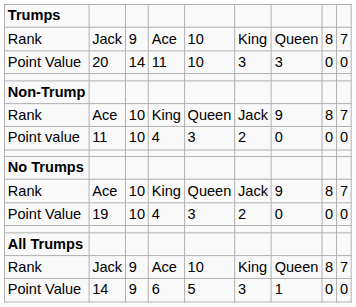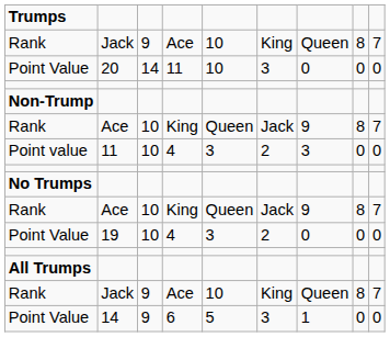Point Value / 20 | column 7: 3 -> 0
Point value | column 7: 0 -> 3
